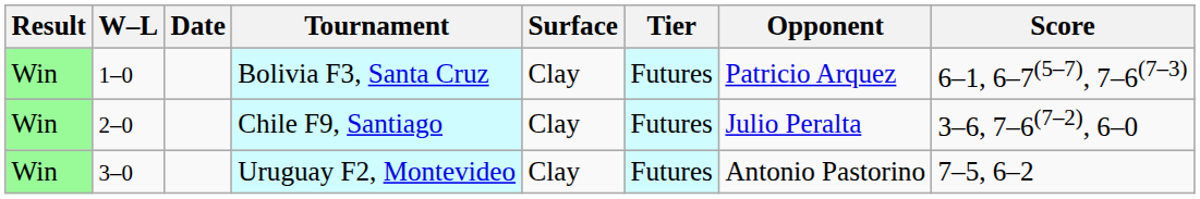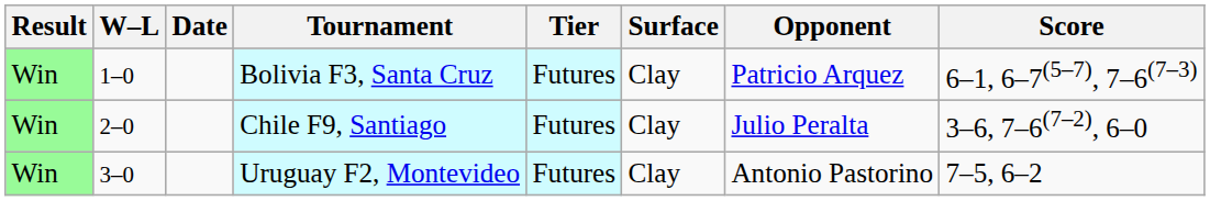columns swapped: Tier <-> Surface
